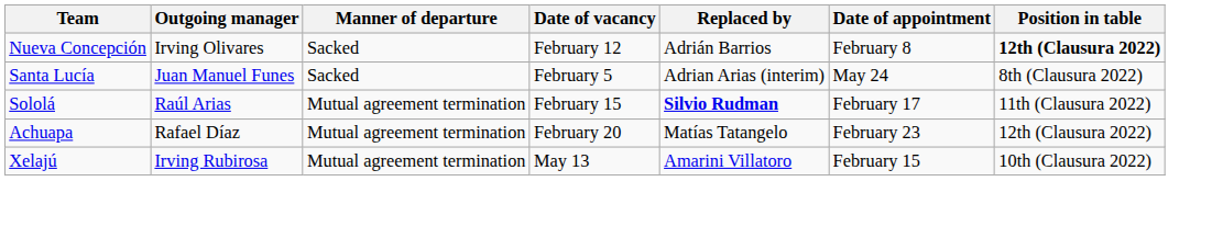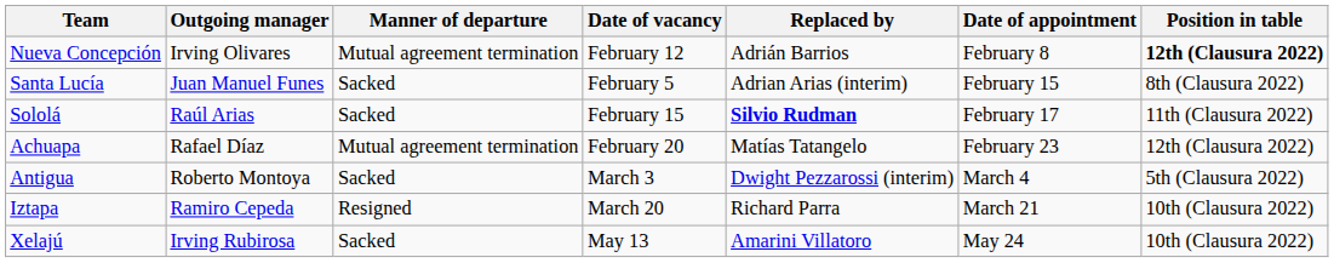Nueva Concepción | Manner of departure: Sacked -> Mutual agreement termination
Santa Lucía | Date of appointment: May 24 -> February 15
Sololá | Manner of departure: Mutual agreement termination -> Sacked
+ row: Antigua | Roberto Montoya | Sacked | March 3 | Dwight Pezzarossi (interim) | March 4 | 5th (Clausura 2022)
+ row: Iztapa | Ramiro Cepeda | Resigned | March 20 | Richard Parra | March 21 | 10th (Clausura 2022)
Xelajú | Manner of departure: Mutual agreement termination -> Sacked
Xelajú | Date of appointment: February 15 -> May 24
